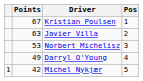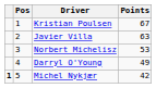columns swapped: Pos <-> Points
Michel Nykjær | column 1: normal -> bold
